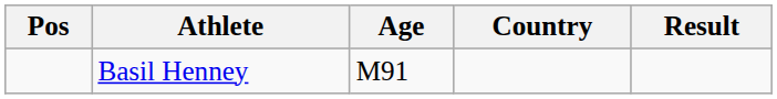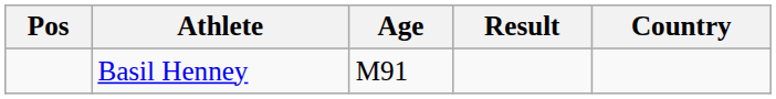columns swapped: Country <-> Result
